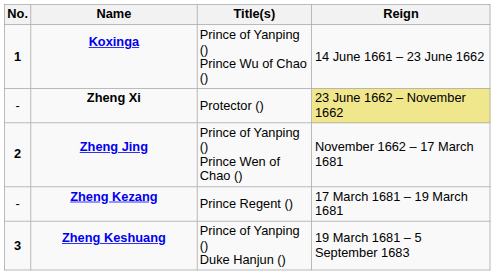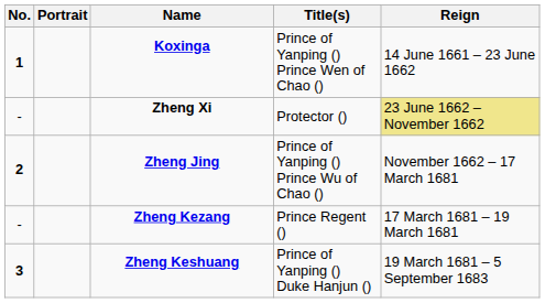+ column: Portrait
Koxinga | Title(s): Prince of Yanping () Prince Wu of Chao () -> Prince of Yanping () Prince Wen of Chao ()
Zheng Jing | Title(s): Prince of Yanping () Prince Wen of Chao () -> Prince of Yanping () Prince Wu of Chao ()
